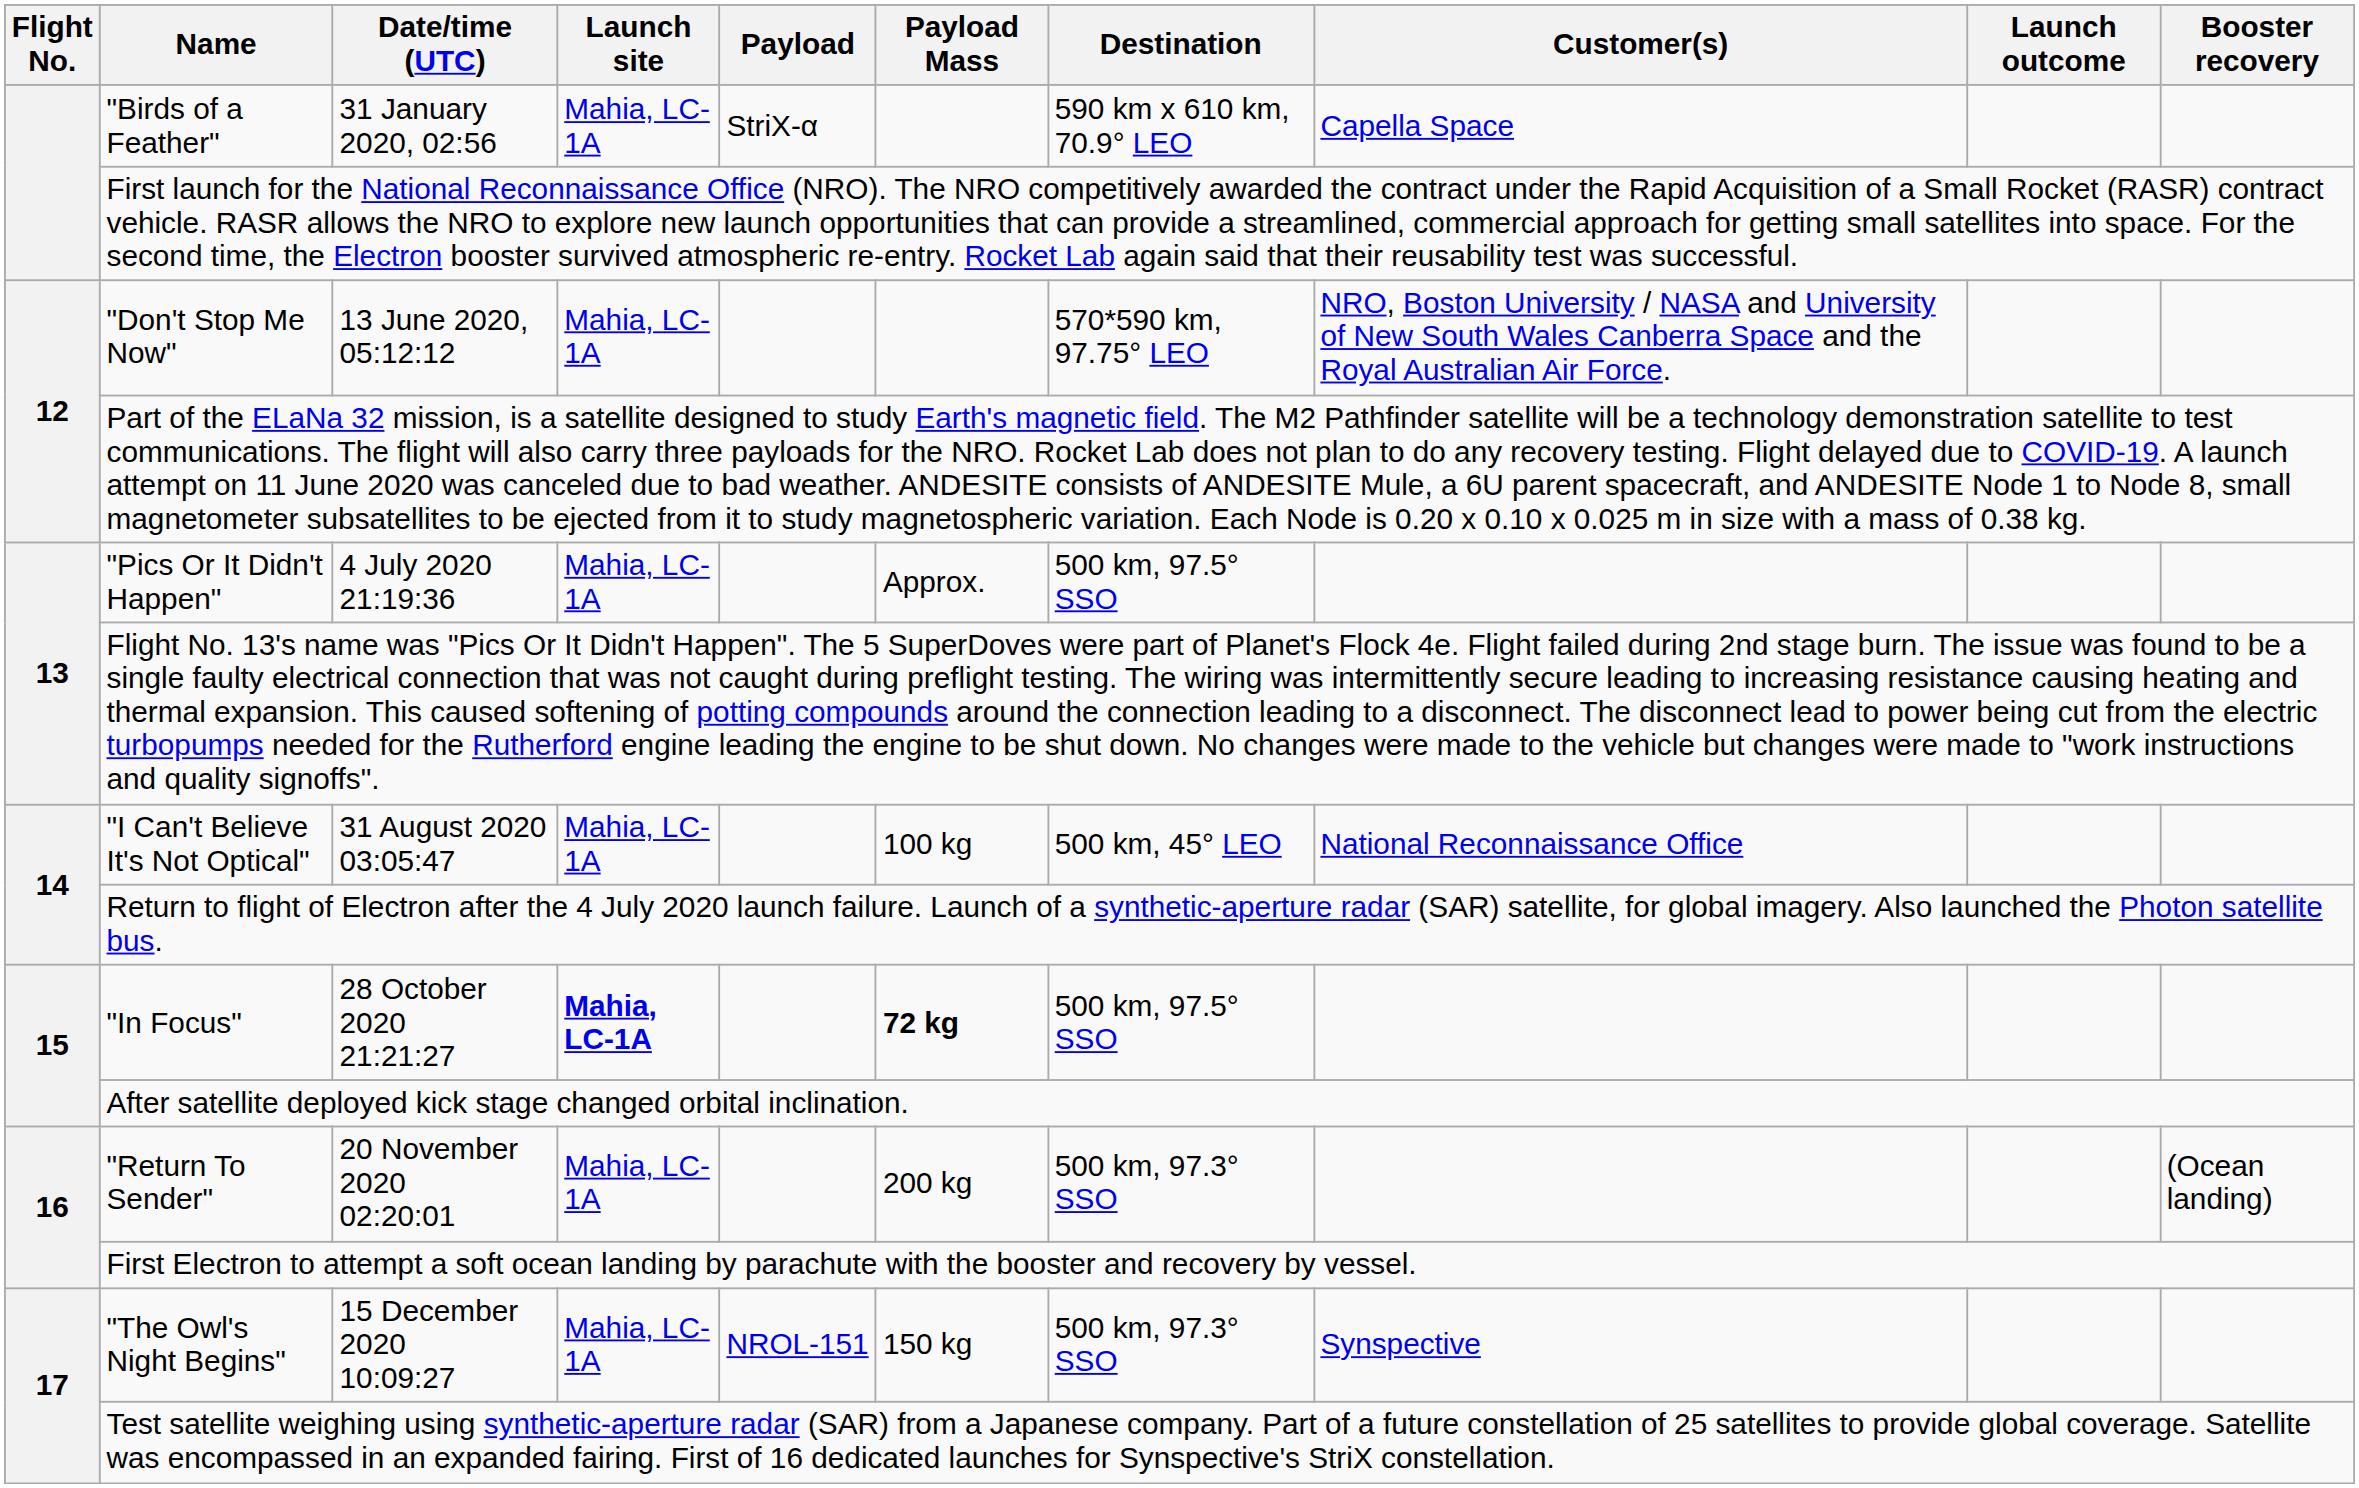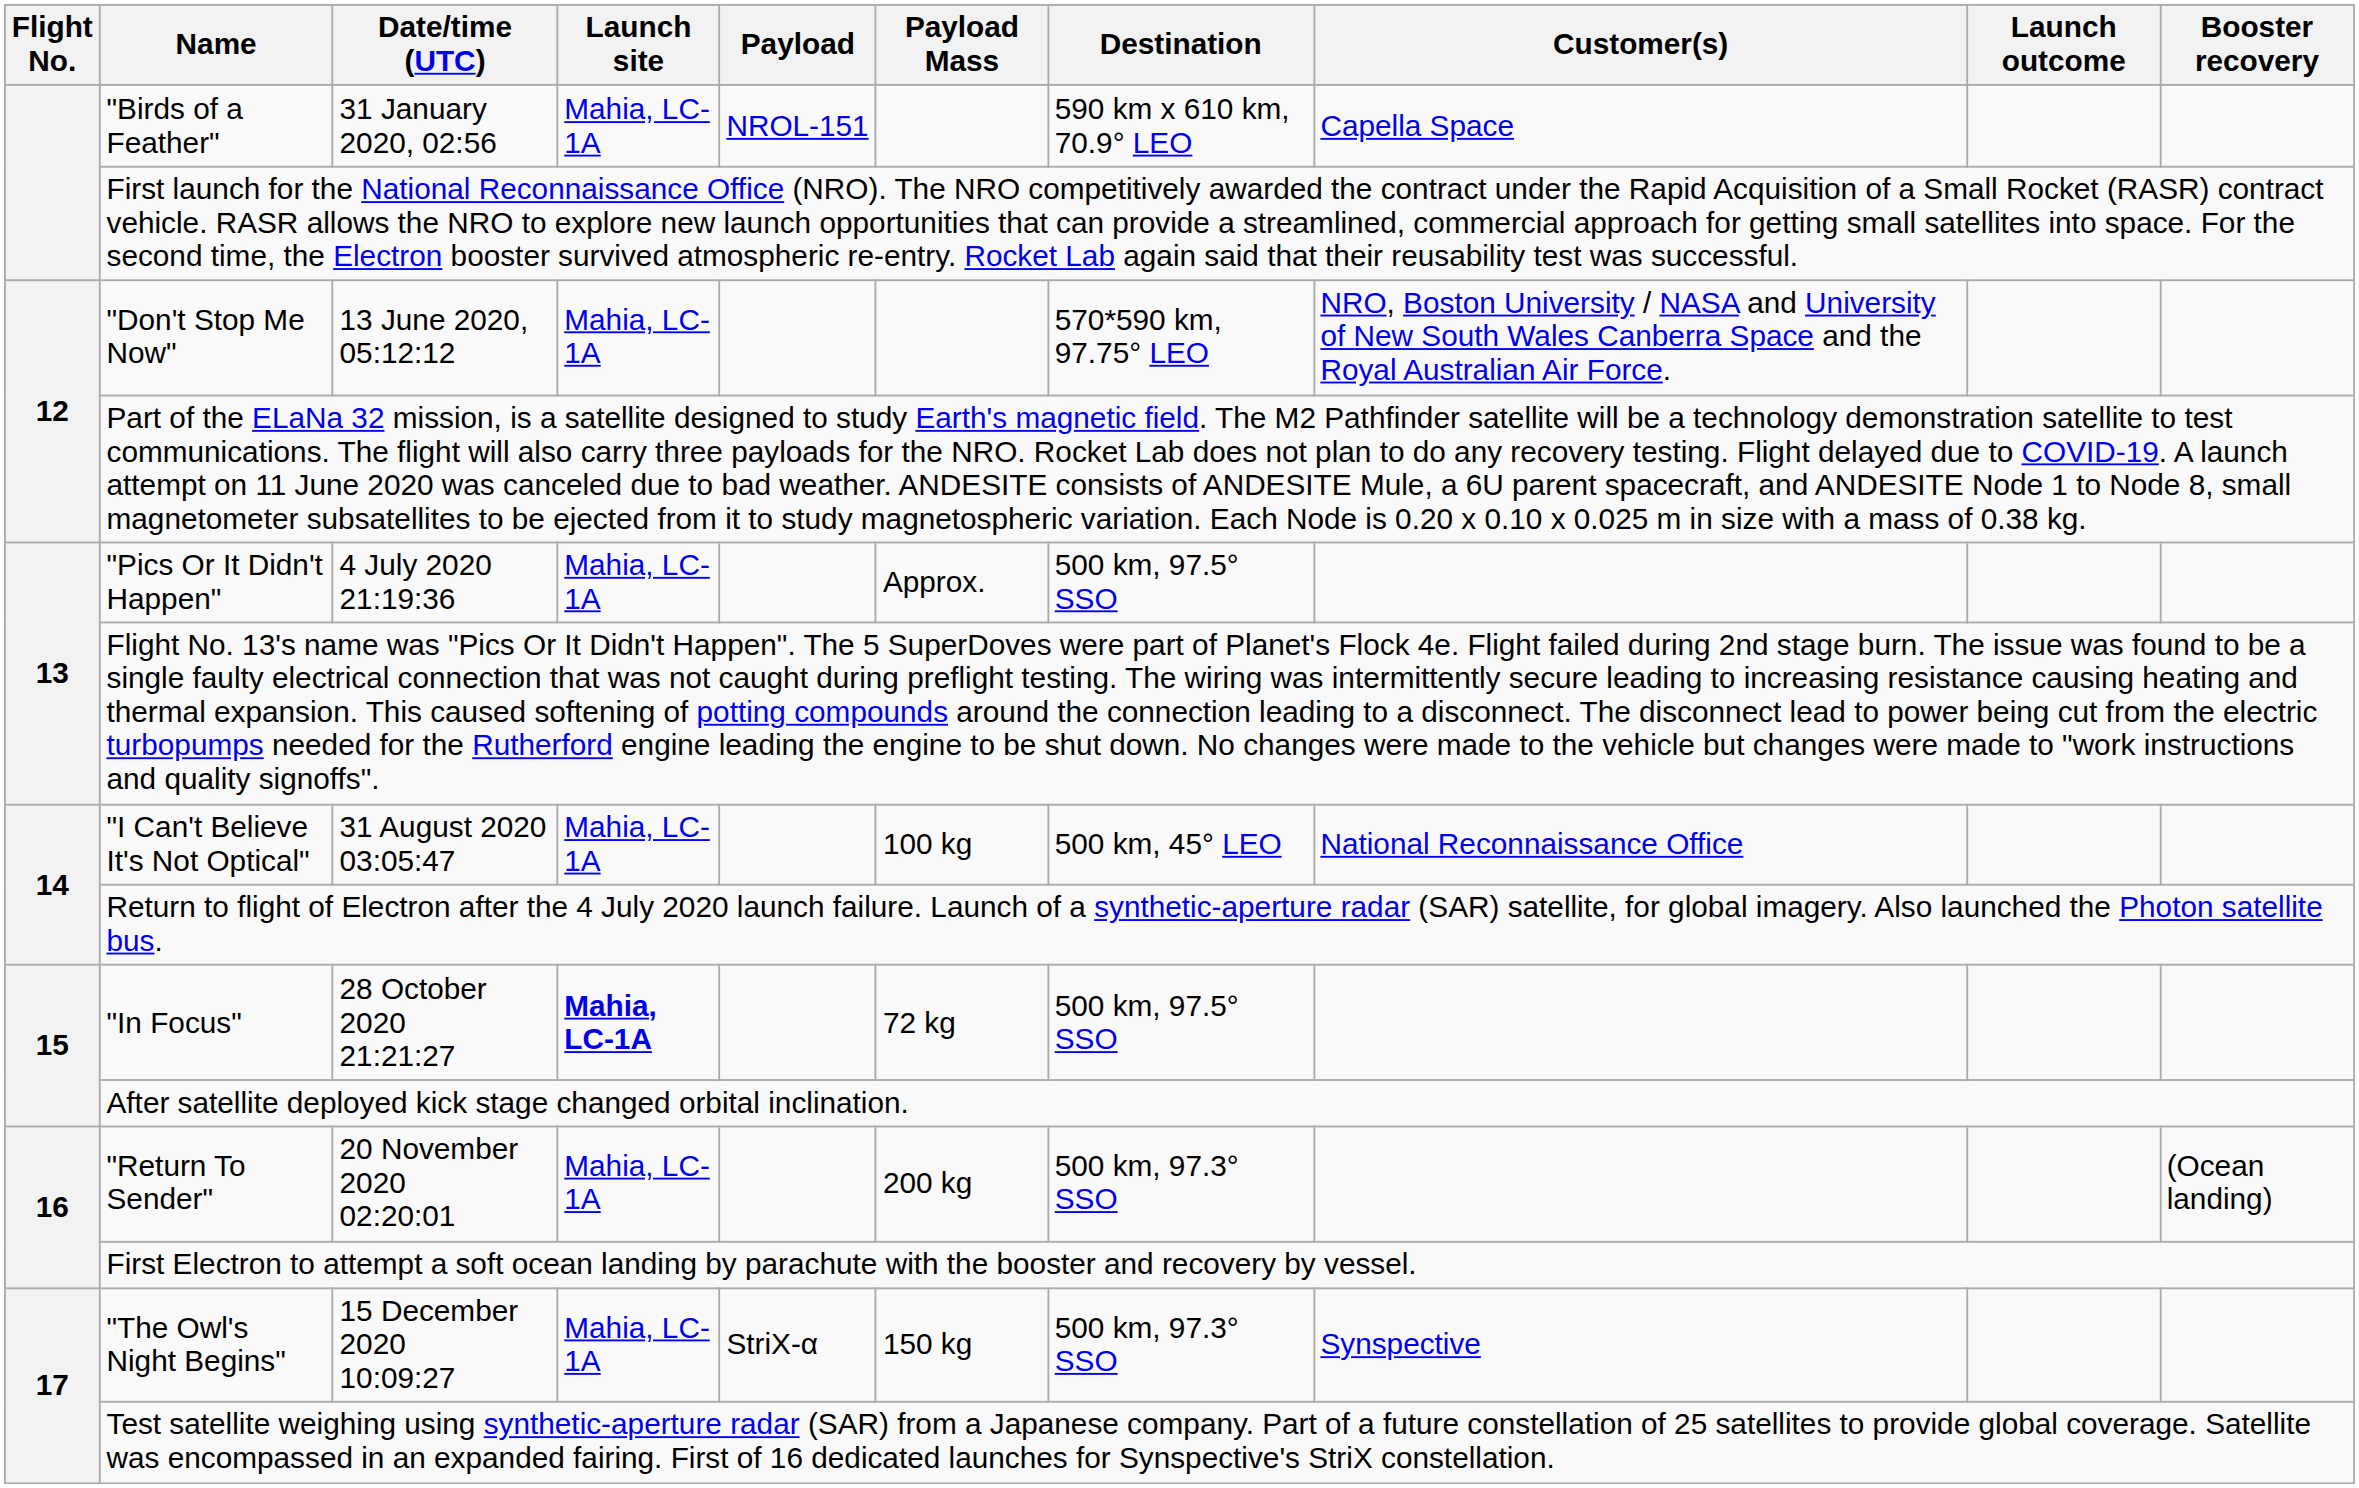"Birds of a Feather" | Payload: StriX-α -> NROL-151
"In Focus" | Payload Mass: bold -> normal
"The Owl's Night Begins" | Payload: NROL-151 -> StriX-α
